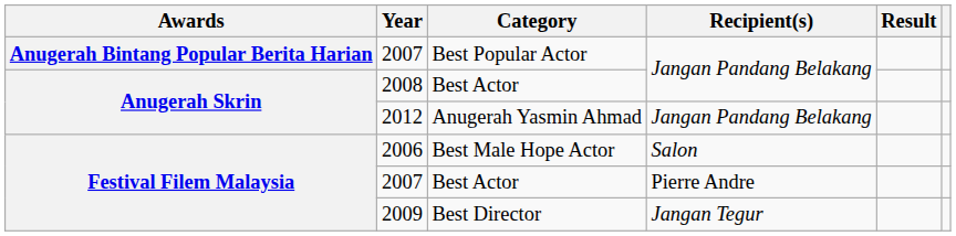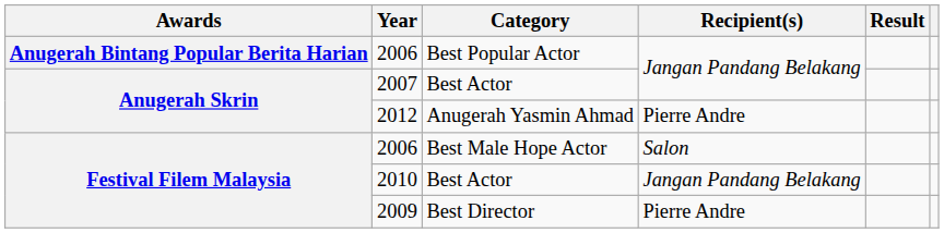Best Popular Actor | Year: 2007 -> 2006
Anugerah Skrin / Best Actor | Year: 2008 -> 2007
Anugerah Yasmin Ahmad | Recipient(s): Jangan Pandang Belakang -> Pierre Andre
Festival Filem Malaysia / Best Actor | Year: 2007 -> 2010
Festival Filem Malaysia / Best Actor | Recipient(s): Pierre Andre -> Jangan Pandang Belakang
Best Director | Recipient(s): Jangan Tegur -> Pierre Andre
